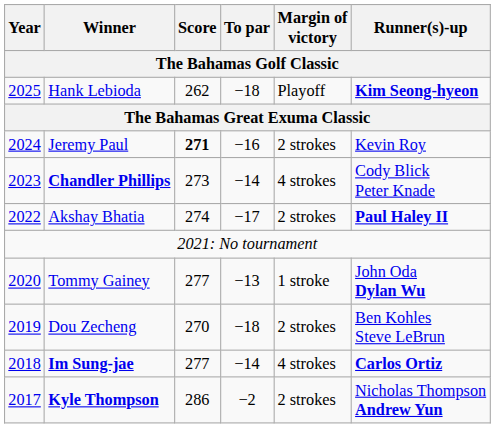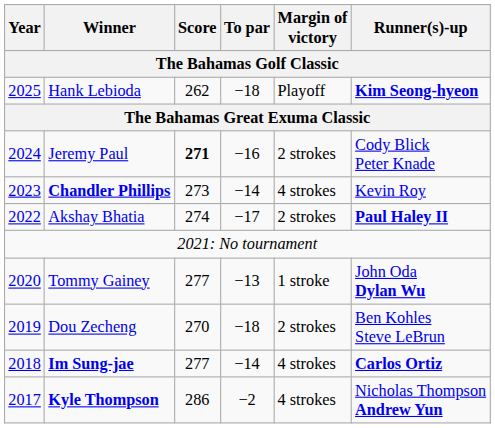Jeremy Paul | Runner(s)-up: Kevin Roy -> Cody Blick Peter Knade
Chandler Phillips | Runner(s)-up: Cody Blick Peter Knade -> Kevin Roy
Kyle Thompson | Margin of victory: 2 strokes -> 4 strokes
